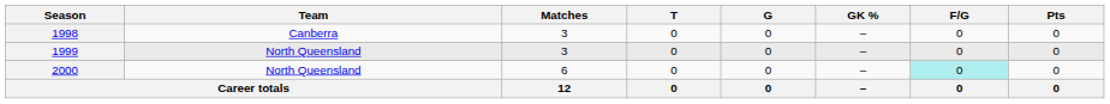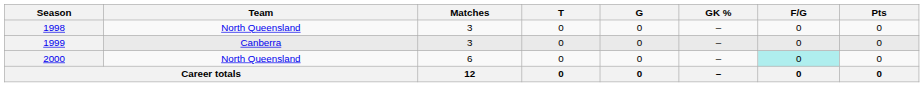1998 | Team: Canberra -> North Queensland
1999 | Team: North Queensland -> Canberra
